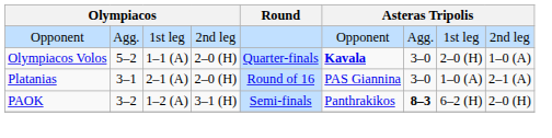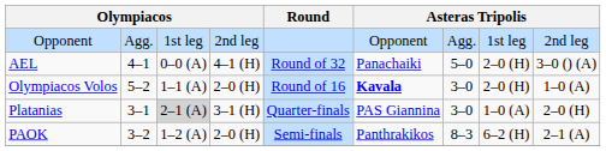+ row: AEL | 4–1 | 0–0 (A) | 4–1 (H) | Round of 32 | Panachaiki | 5–0 | 2–0 (H) | 3–0 () (A)
Olympiacos Volos | Round: Quarter-finals -> Round of 16
Platanias | column 3: no background -> lightgrey background
Platanias | column 4: 2–0 (H) -> 3–1 (H)
Platanias | Round: Round of 16 -> Quarter-finals
Platanias | column 9: 2–1 (A) -> 2–0 (H)
PAOK | column 4: 3–1 (H) -> 2–0 (H)
PAOK | column 7: bold -> normal
PAOK | column 9: 2–0 (H) -> 2–1 (A)
